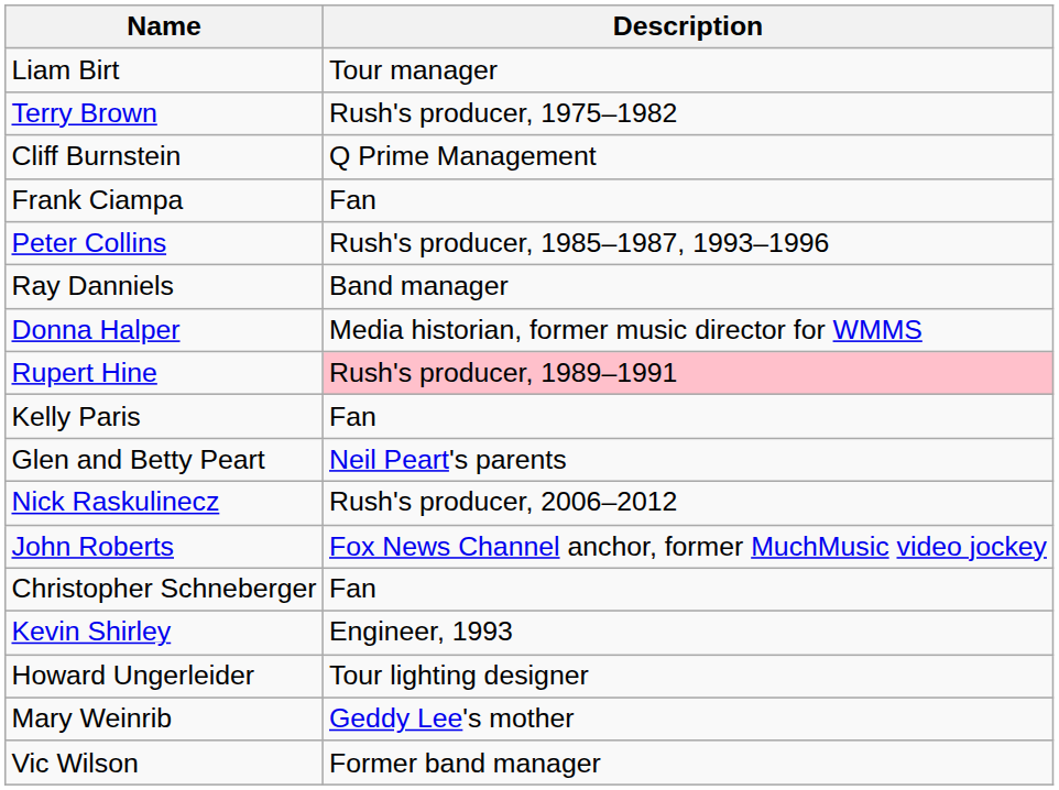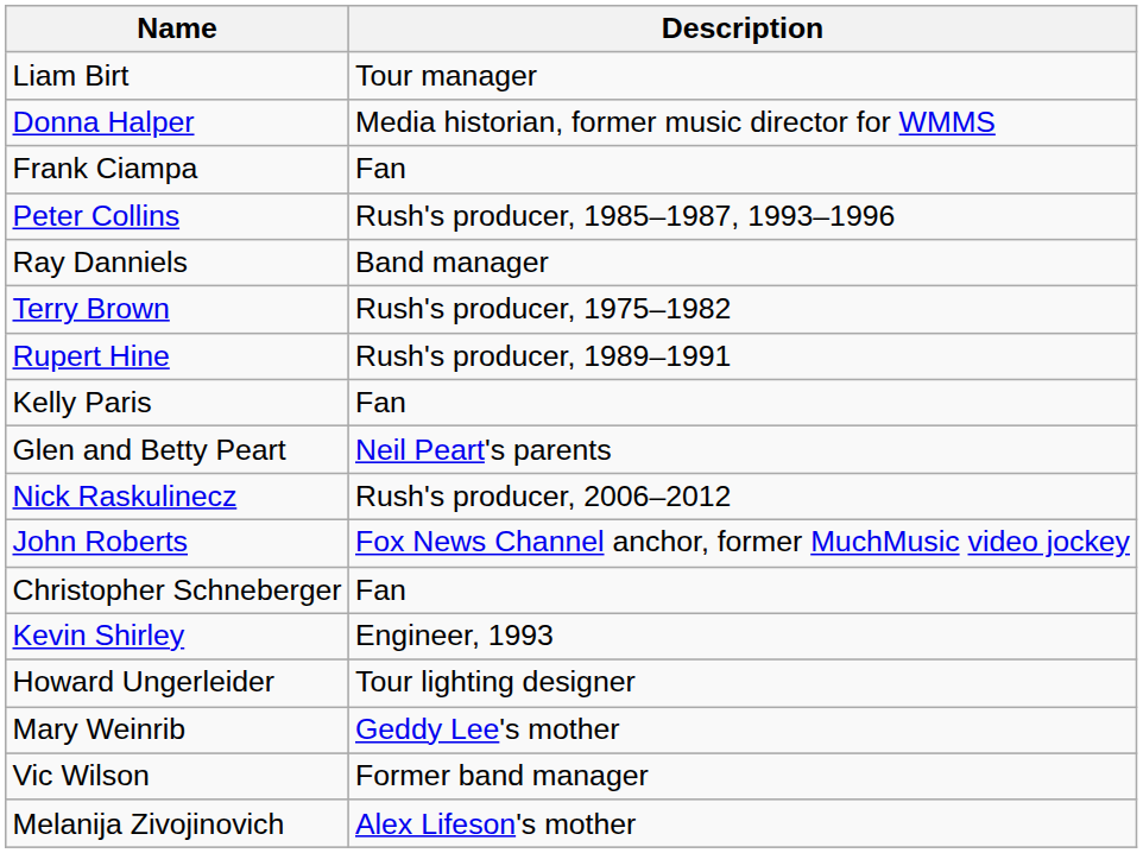rows swapped: Terry Brown <-> Donna Halper
- row: Cliff Burnstein | Q Prime Management
Rupert Hine | Description: pink background -> no background
+ row: Melanija Zivojinovich | Alex Lifeson's mother
